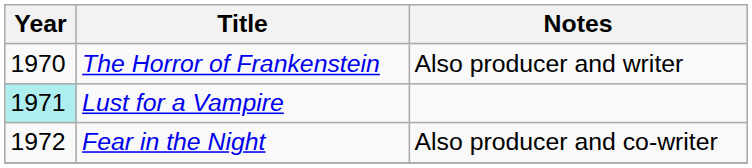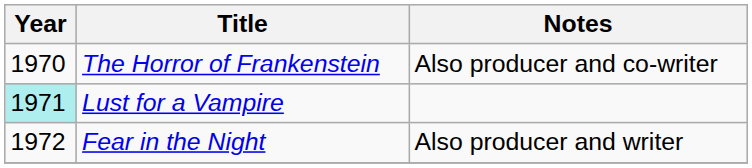The Horror of Frankenstein | Notes: Also producer and writer -> Also producer and co-writer
Fear in the Night | Notes: Also producer and co-writer -> Also producer and writer
